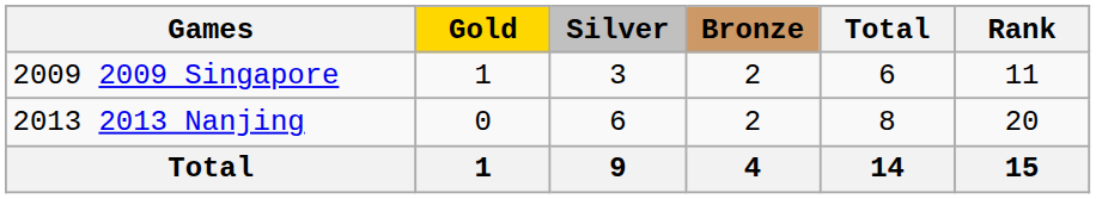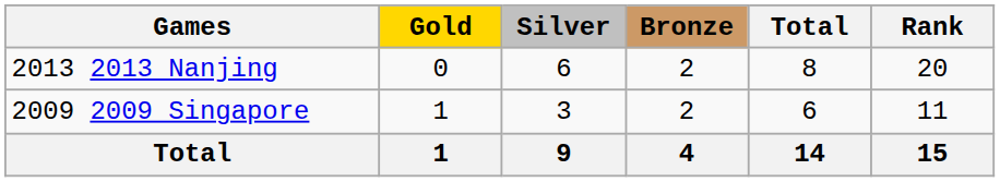rows swapped: 2009 2009 Singapore <-> 2013 2013 Nanjing
